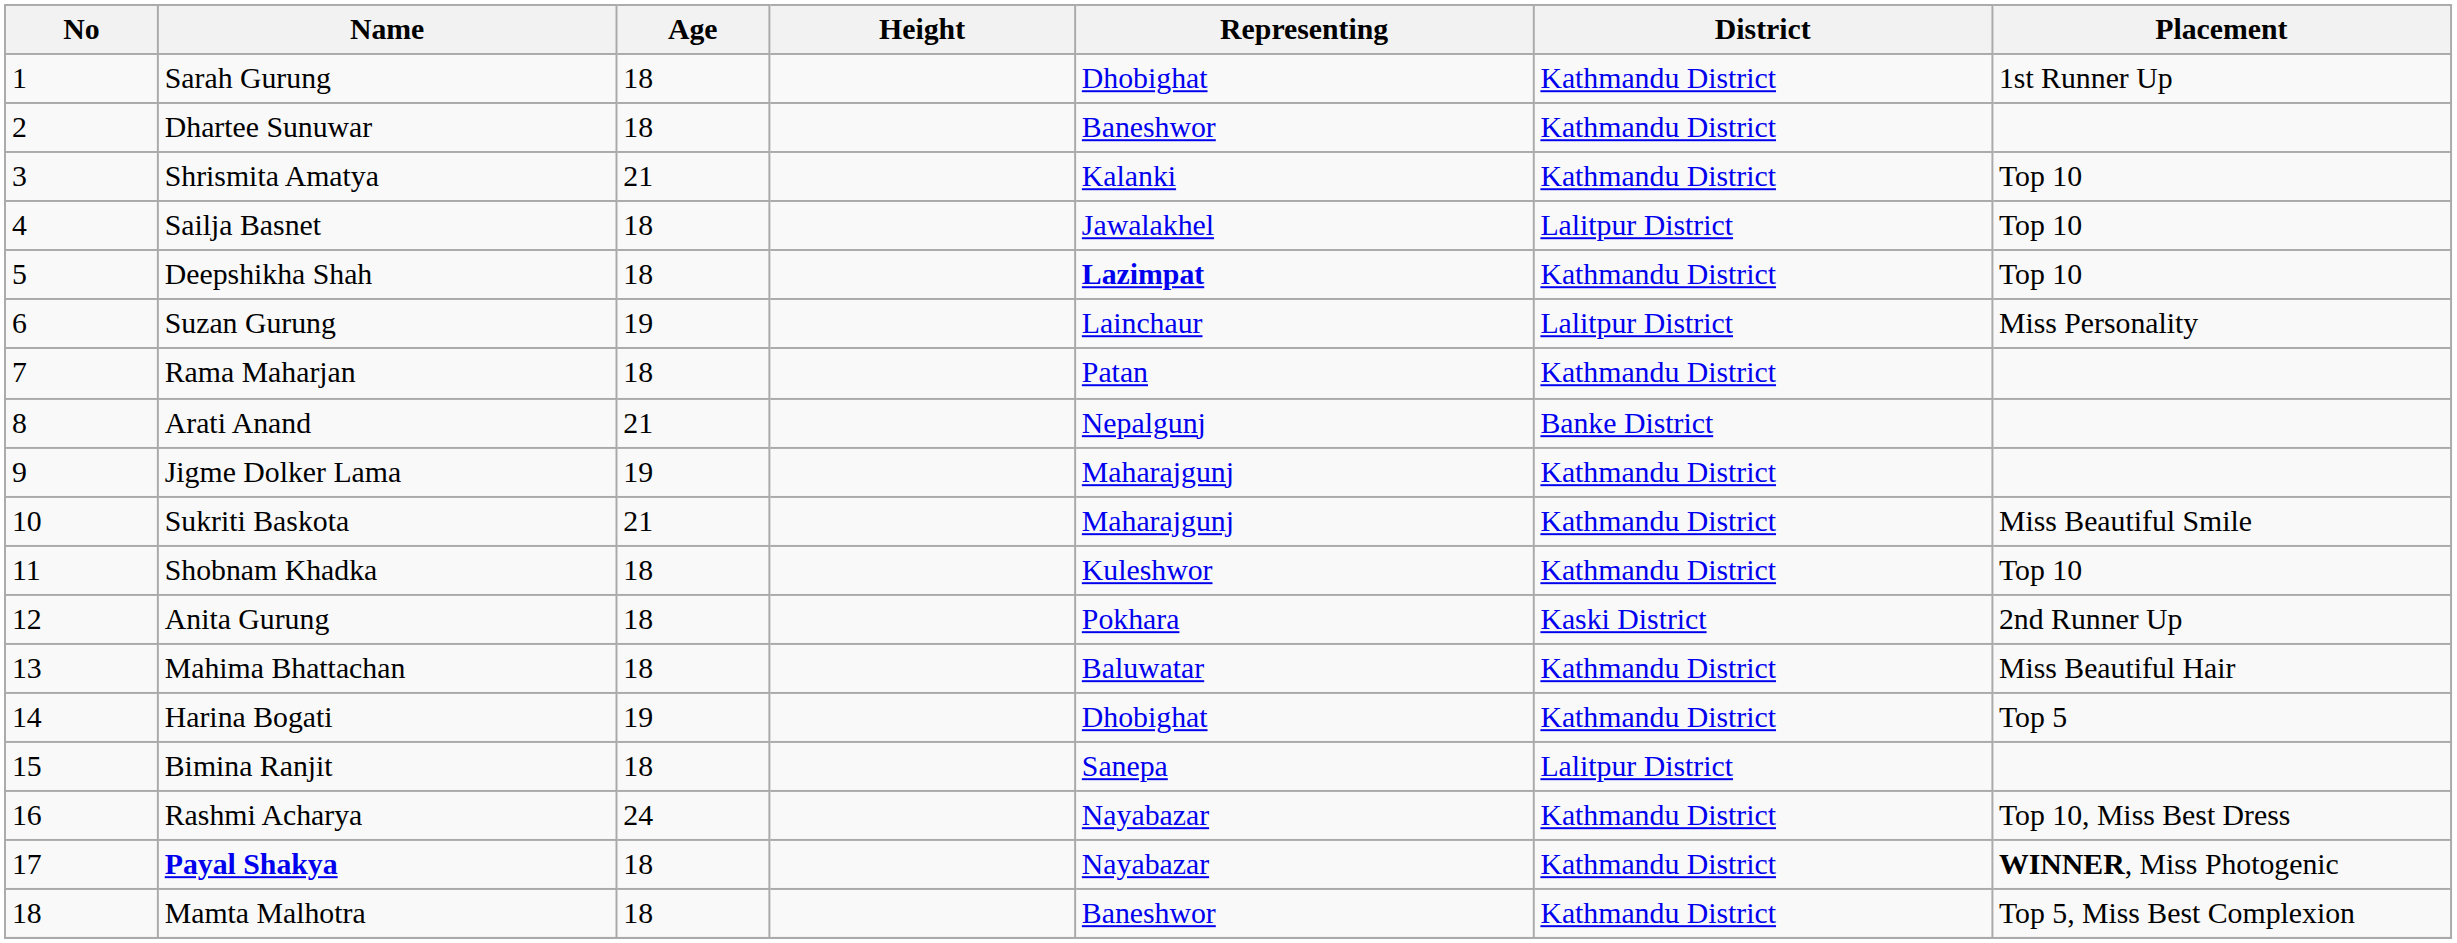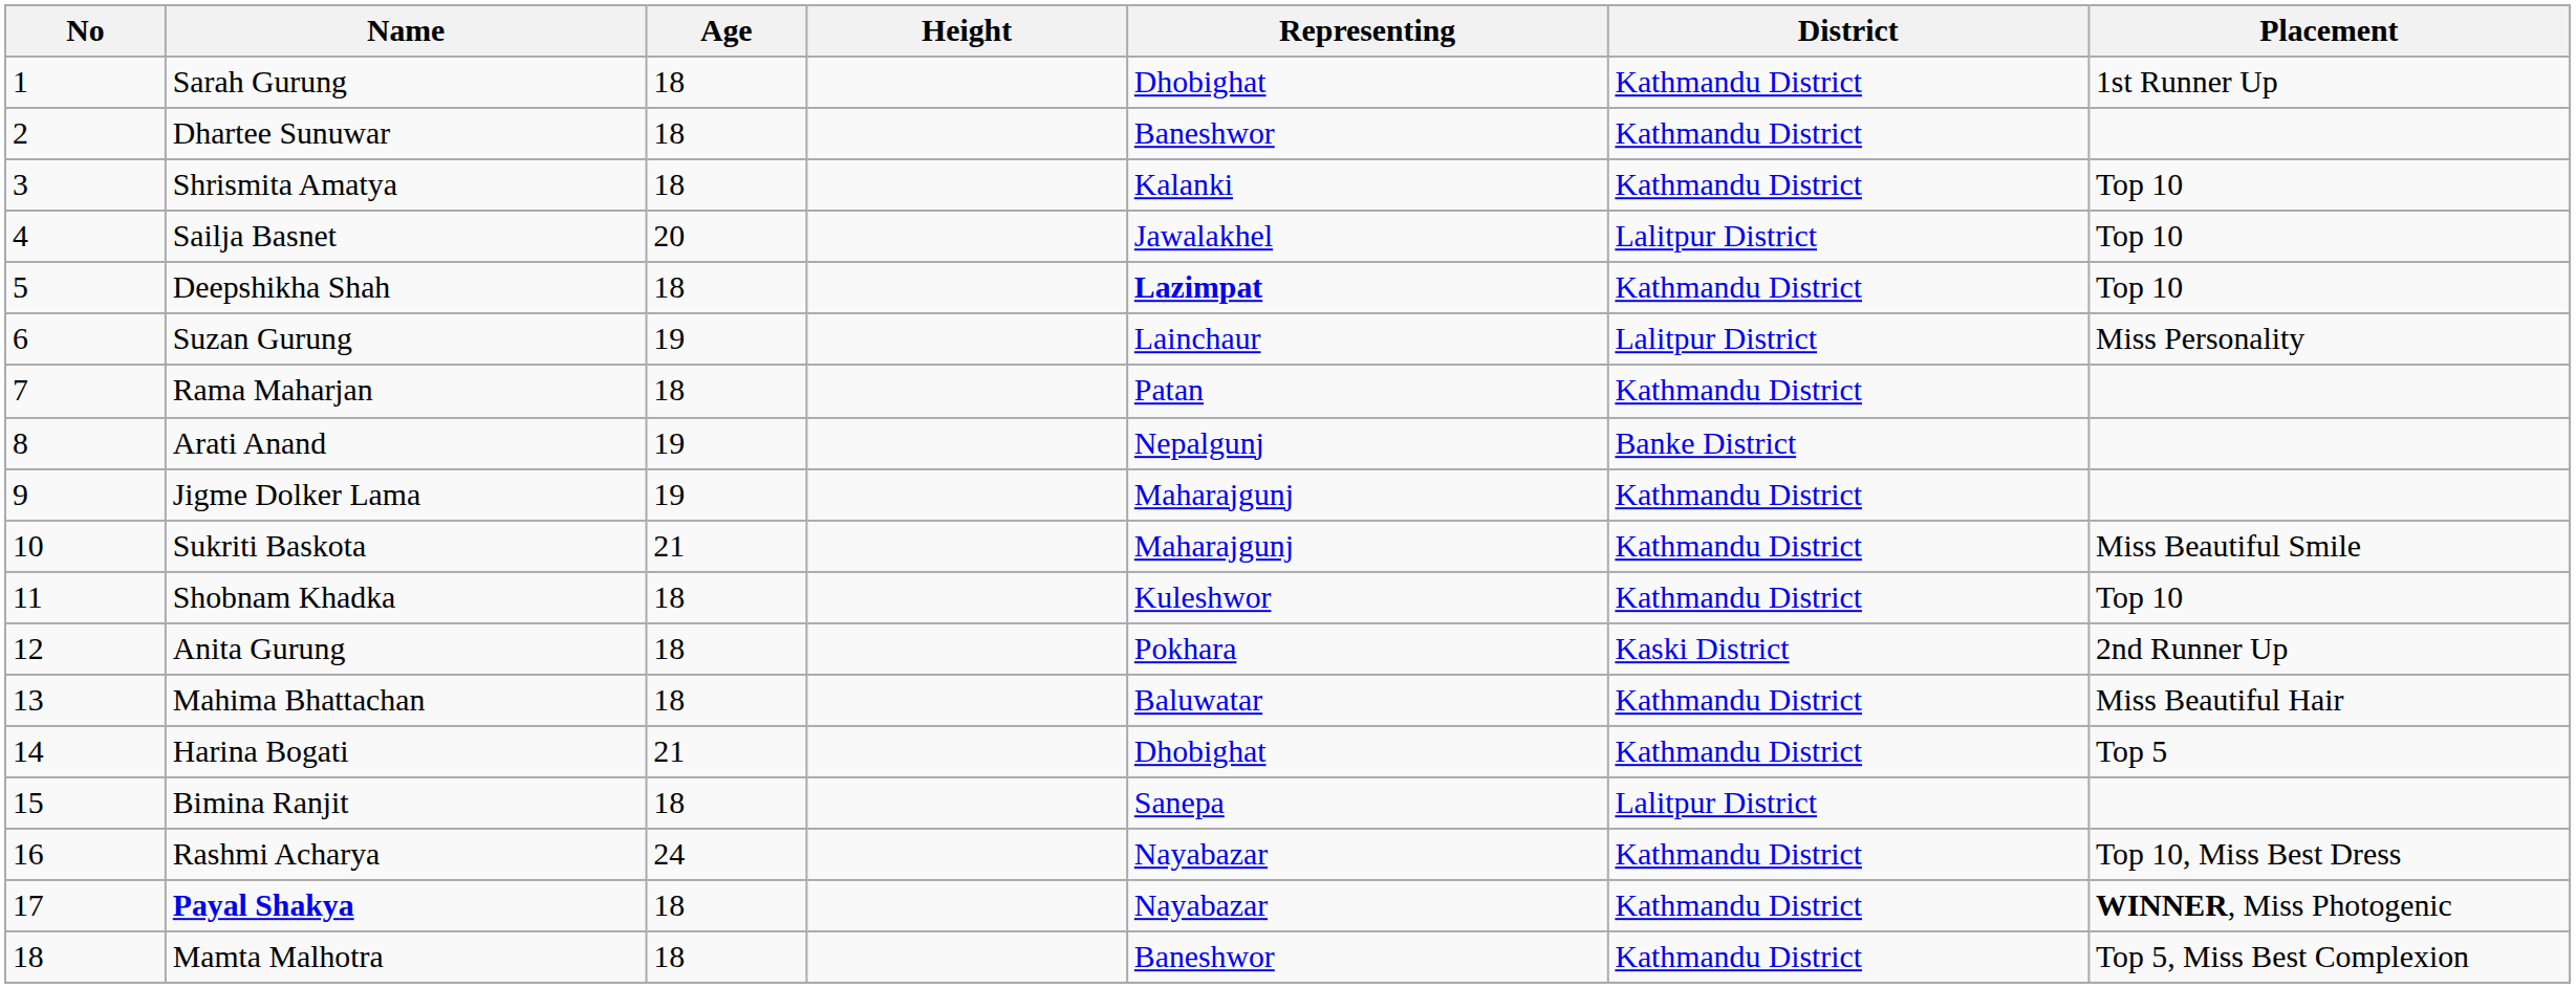Shrismita Amatya | Age: 21 -> 18
Sailja Basnet | Age: 18 -> 20
Arati Anand | Age: 21 -> 19
Harina Bogati | Age: 19 -> 21
